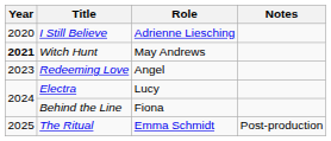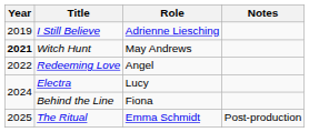I Still Believe | Year: 2020 -> 2019
Redeeming Love | Year: 2023 -> 2022
